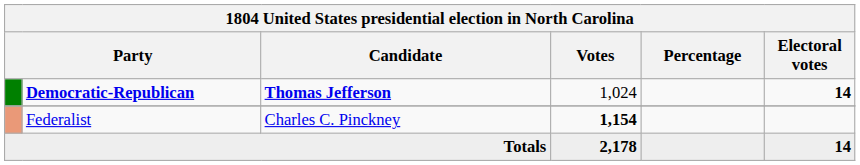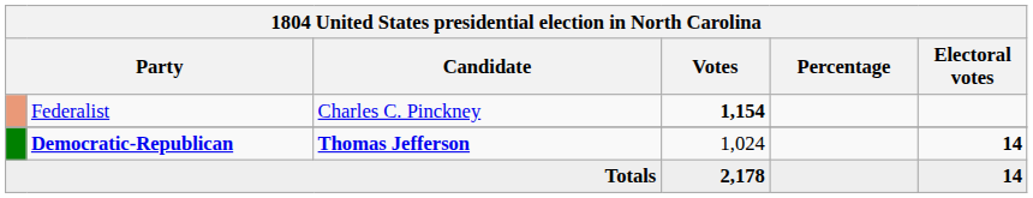rows swapped: Democratic-Republican <-> Federalist
